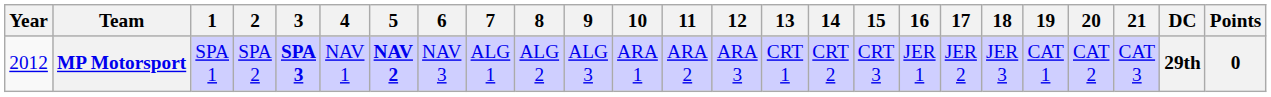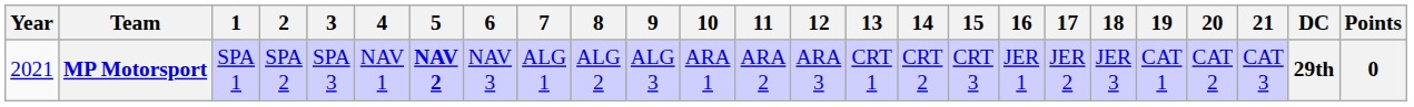MP Motorsport | Year: 2012 -> 2021
MP Motorsport | 3: bold -> normal
